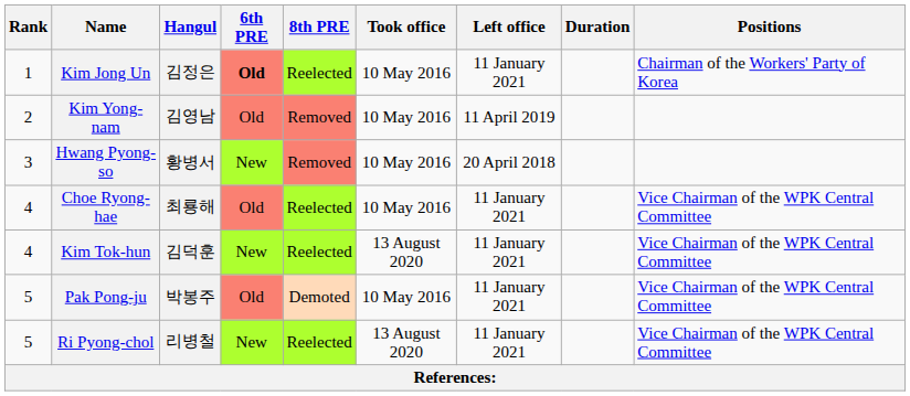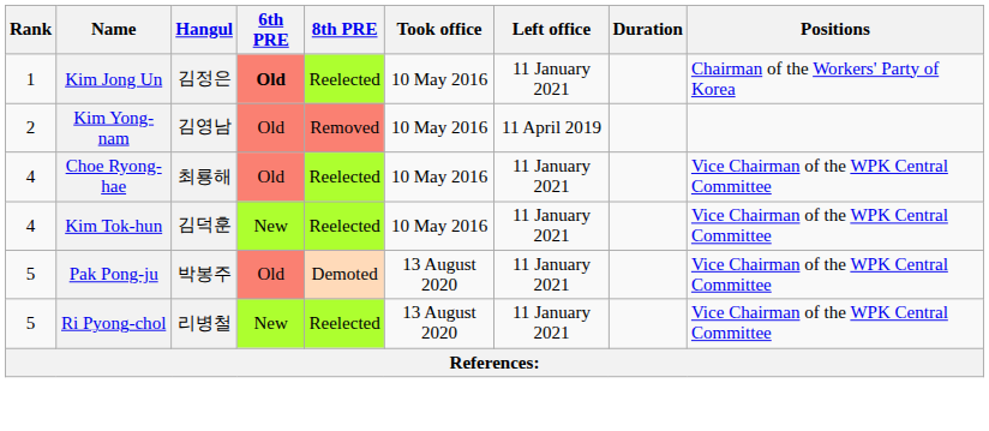- row: 3 | Hwang Pyong-so | 황병서 | New | Removed | 10 May 2016 | 20 April 2018
Kim Tok-hun | Took office: 13 August 2020 -> 10 May 2016
Pak Pong-ju | Took office: 10 May 2016 -> 13 August 2020
